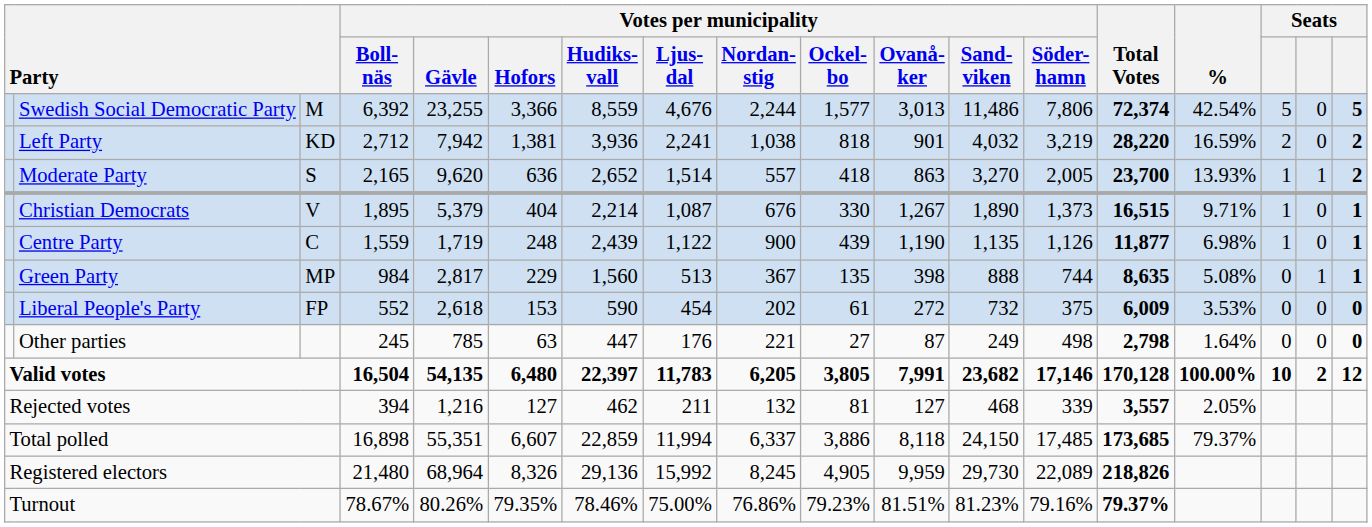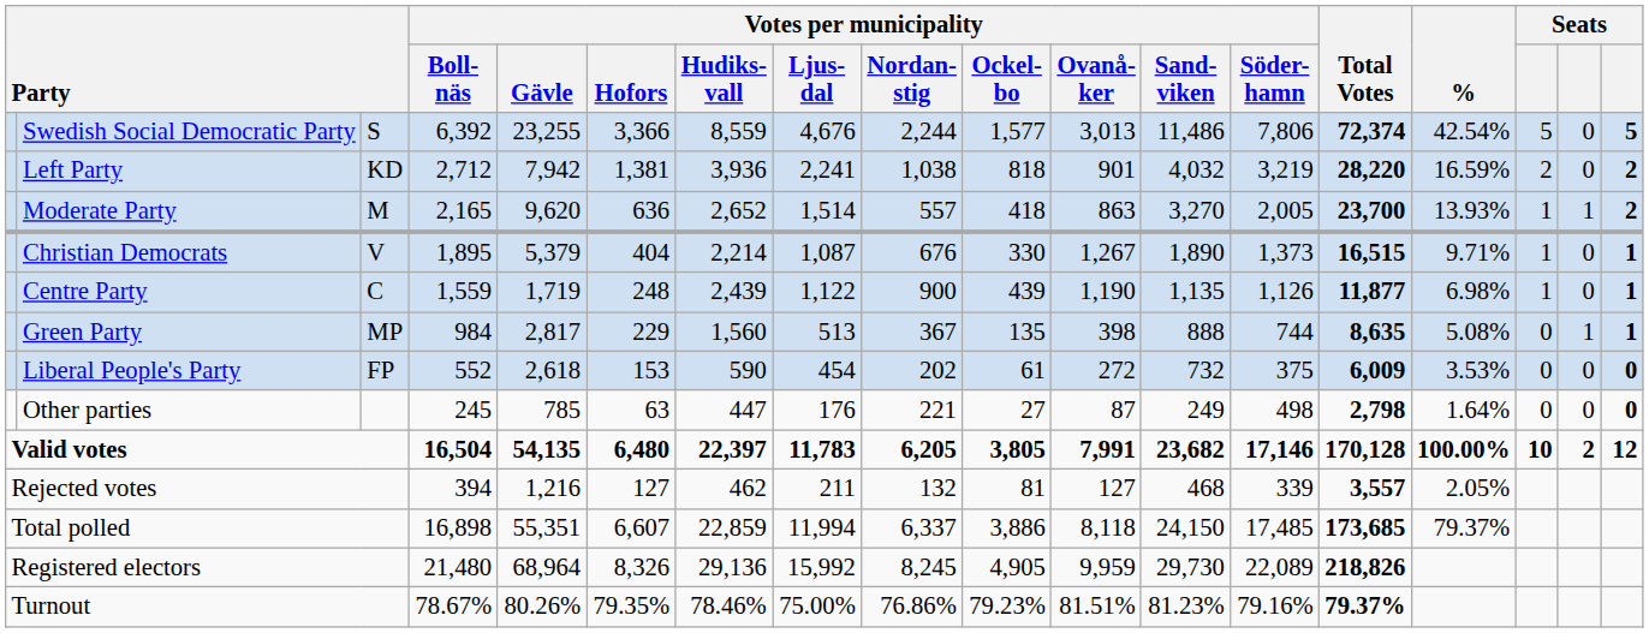Swedish Social Democratic Party | column 3: M -> S
Moderate Party | column 3: S -> M
